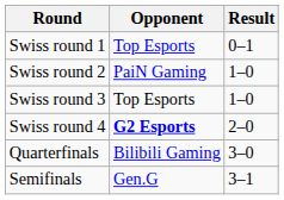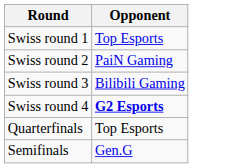- column: Result | 0–1 | 1–0 | 1–0 | 2–0 | 3–0 | 3–1
Swiss round 3 | Opponent: Top Esports -> Bilibili Gaming
Quarterfinals | Opponent: Bilibili Gaming -> Top Esports
